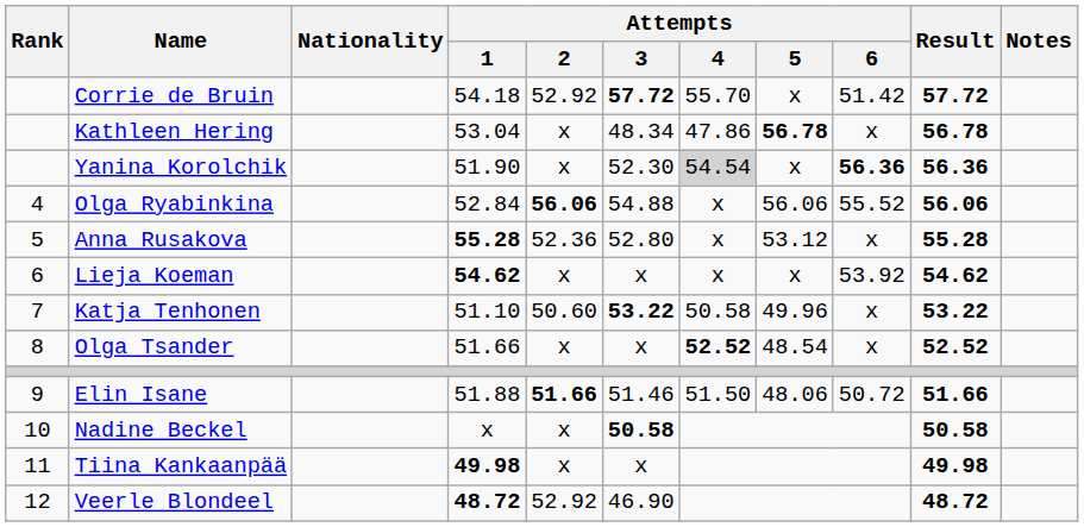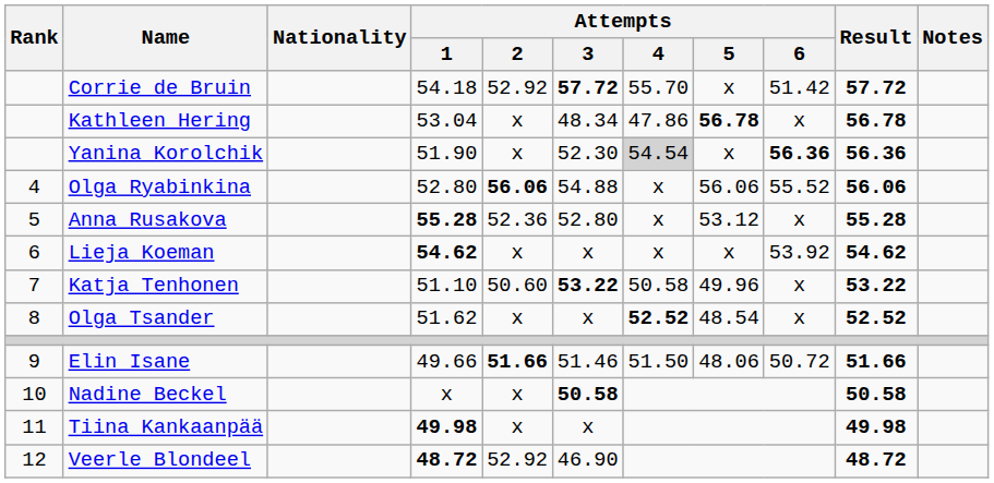Olga Ryabinkina | Attempts / 1: 52.84 -> 52.80
Olga Tsander | Attempts / 1: 51.66 -> 51.62
Elin Isane | Attempts / 1: 51.88 -> 49.66
